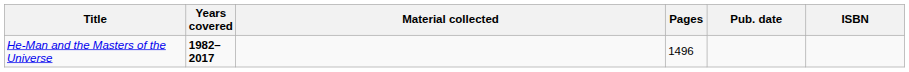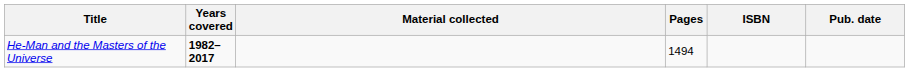columns swapped: Pub. date <-> ISBN
He-Man and the Masters of the Universe | Pages: 1496 -> 1494
